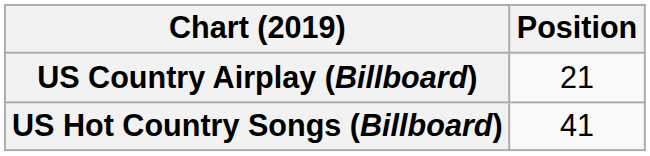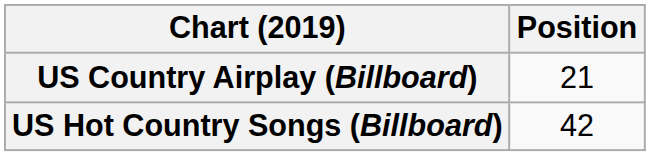US Hot Country Songs (Billboard) | Position: 41 -> 42
